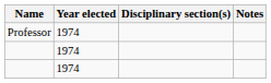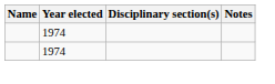- row: Professor | 1974
